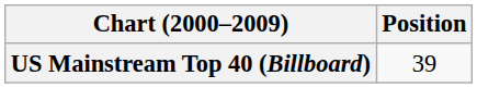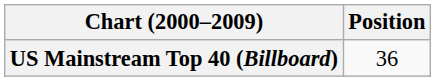US Mainstream Top 40 (Billboard) | Position: 39 -> 36
